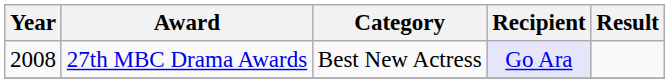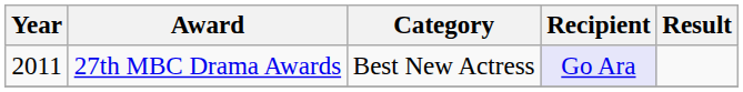27th MBC Drama Awards | Year: 2008 -> 2011
